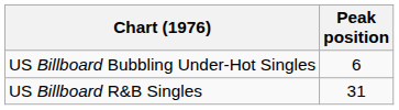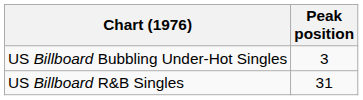US Billboard Bubbling Under-Hot Singles | Peak position: 6 -> 3
